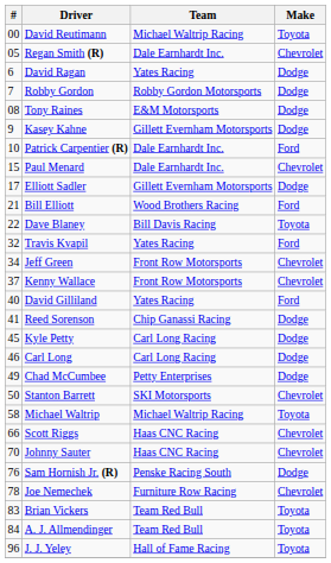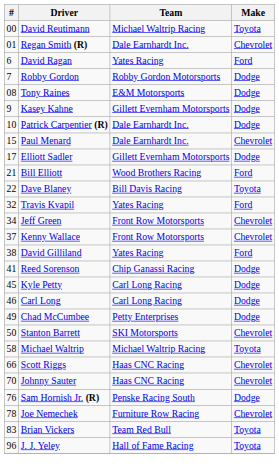Regan Smith (R) | #: 05 -> 01
David Ragan | Make: Dodge -> Ford
Patrick Carpentier (R) | Make: Ford -> Dodge
David Gilliland | #: 40 -> 38
- row: 84 | A. J. Allmendinger | Team Red Bull | Toyota
